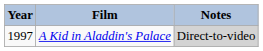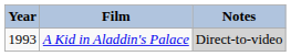A Kid in Aladdin's Palace | Year: 1997 -> 1993
